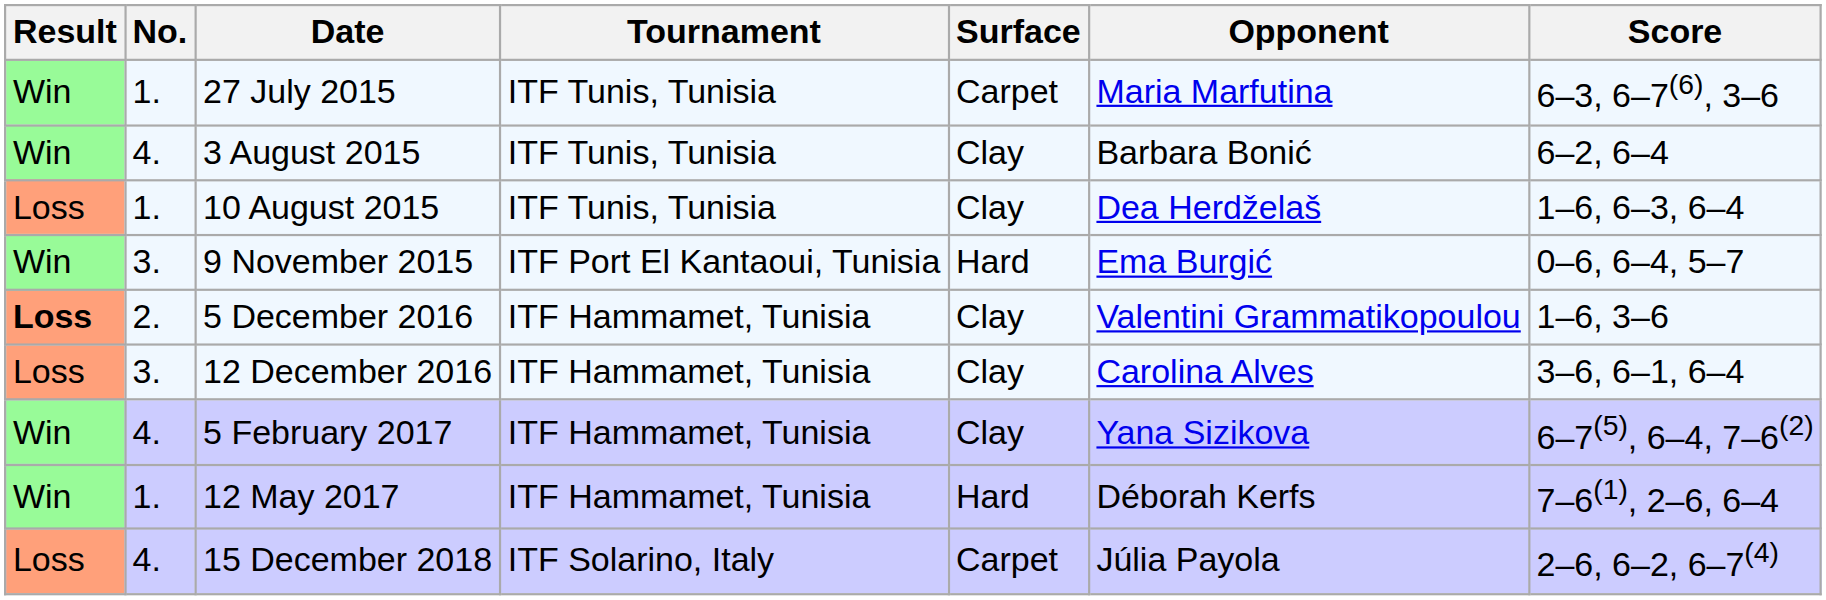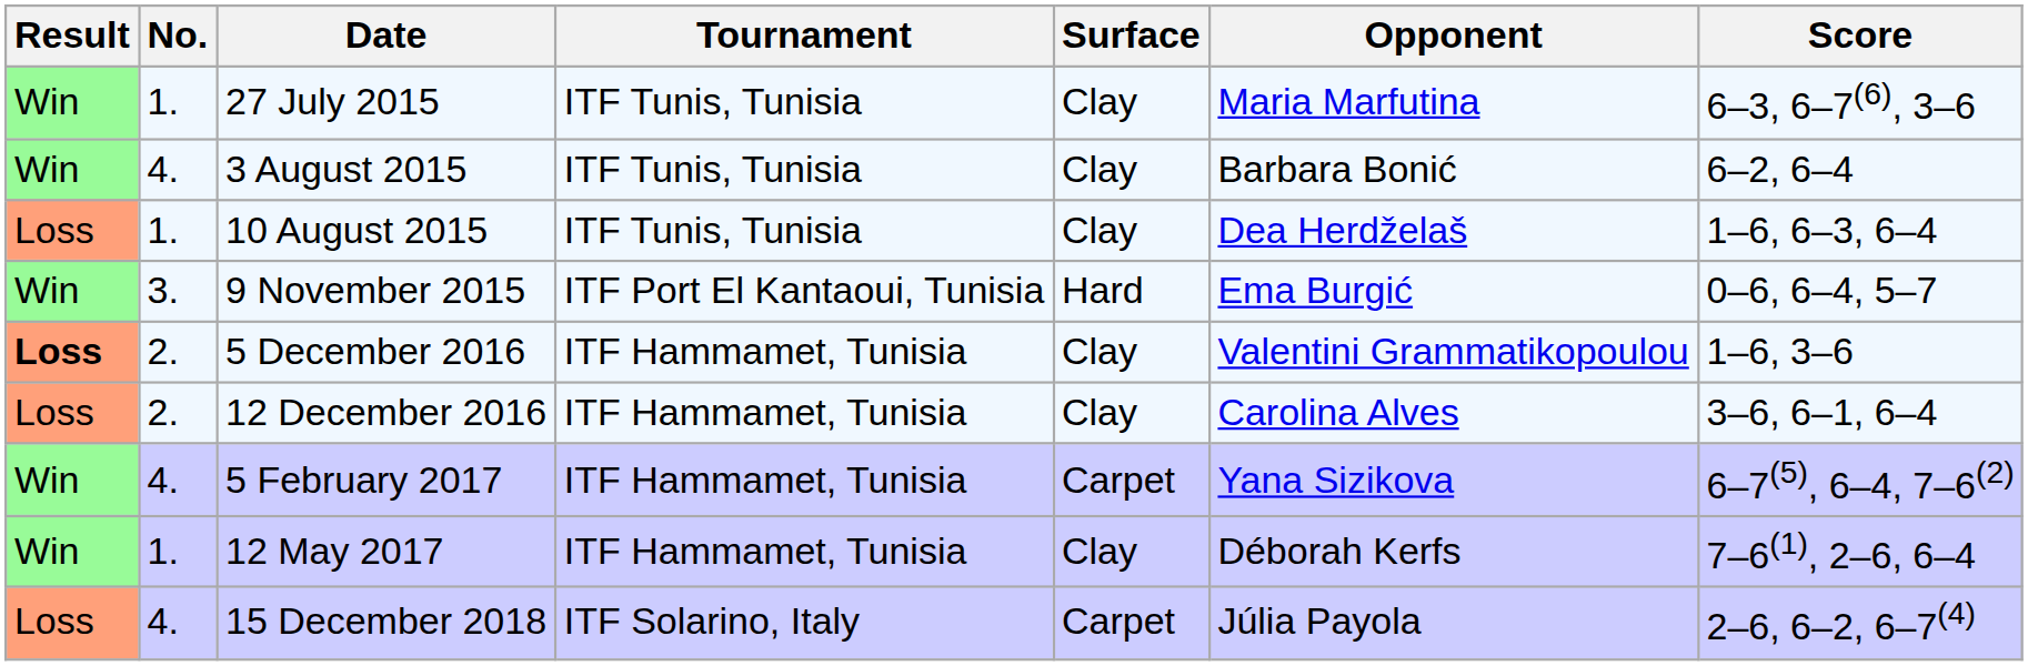27 July 2015 | Surface: Carpet -> Clay
12 December 2016 | No.: 3. -> 2.
5 February 2017 | Surface: Clay -> Carpet
12 May 2017 | Surface: Hard -> Clay
